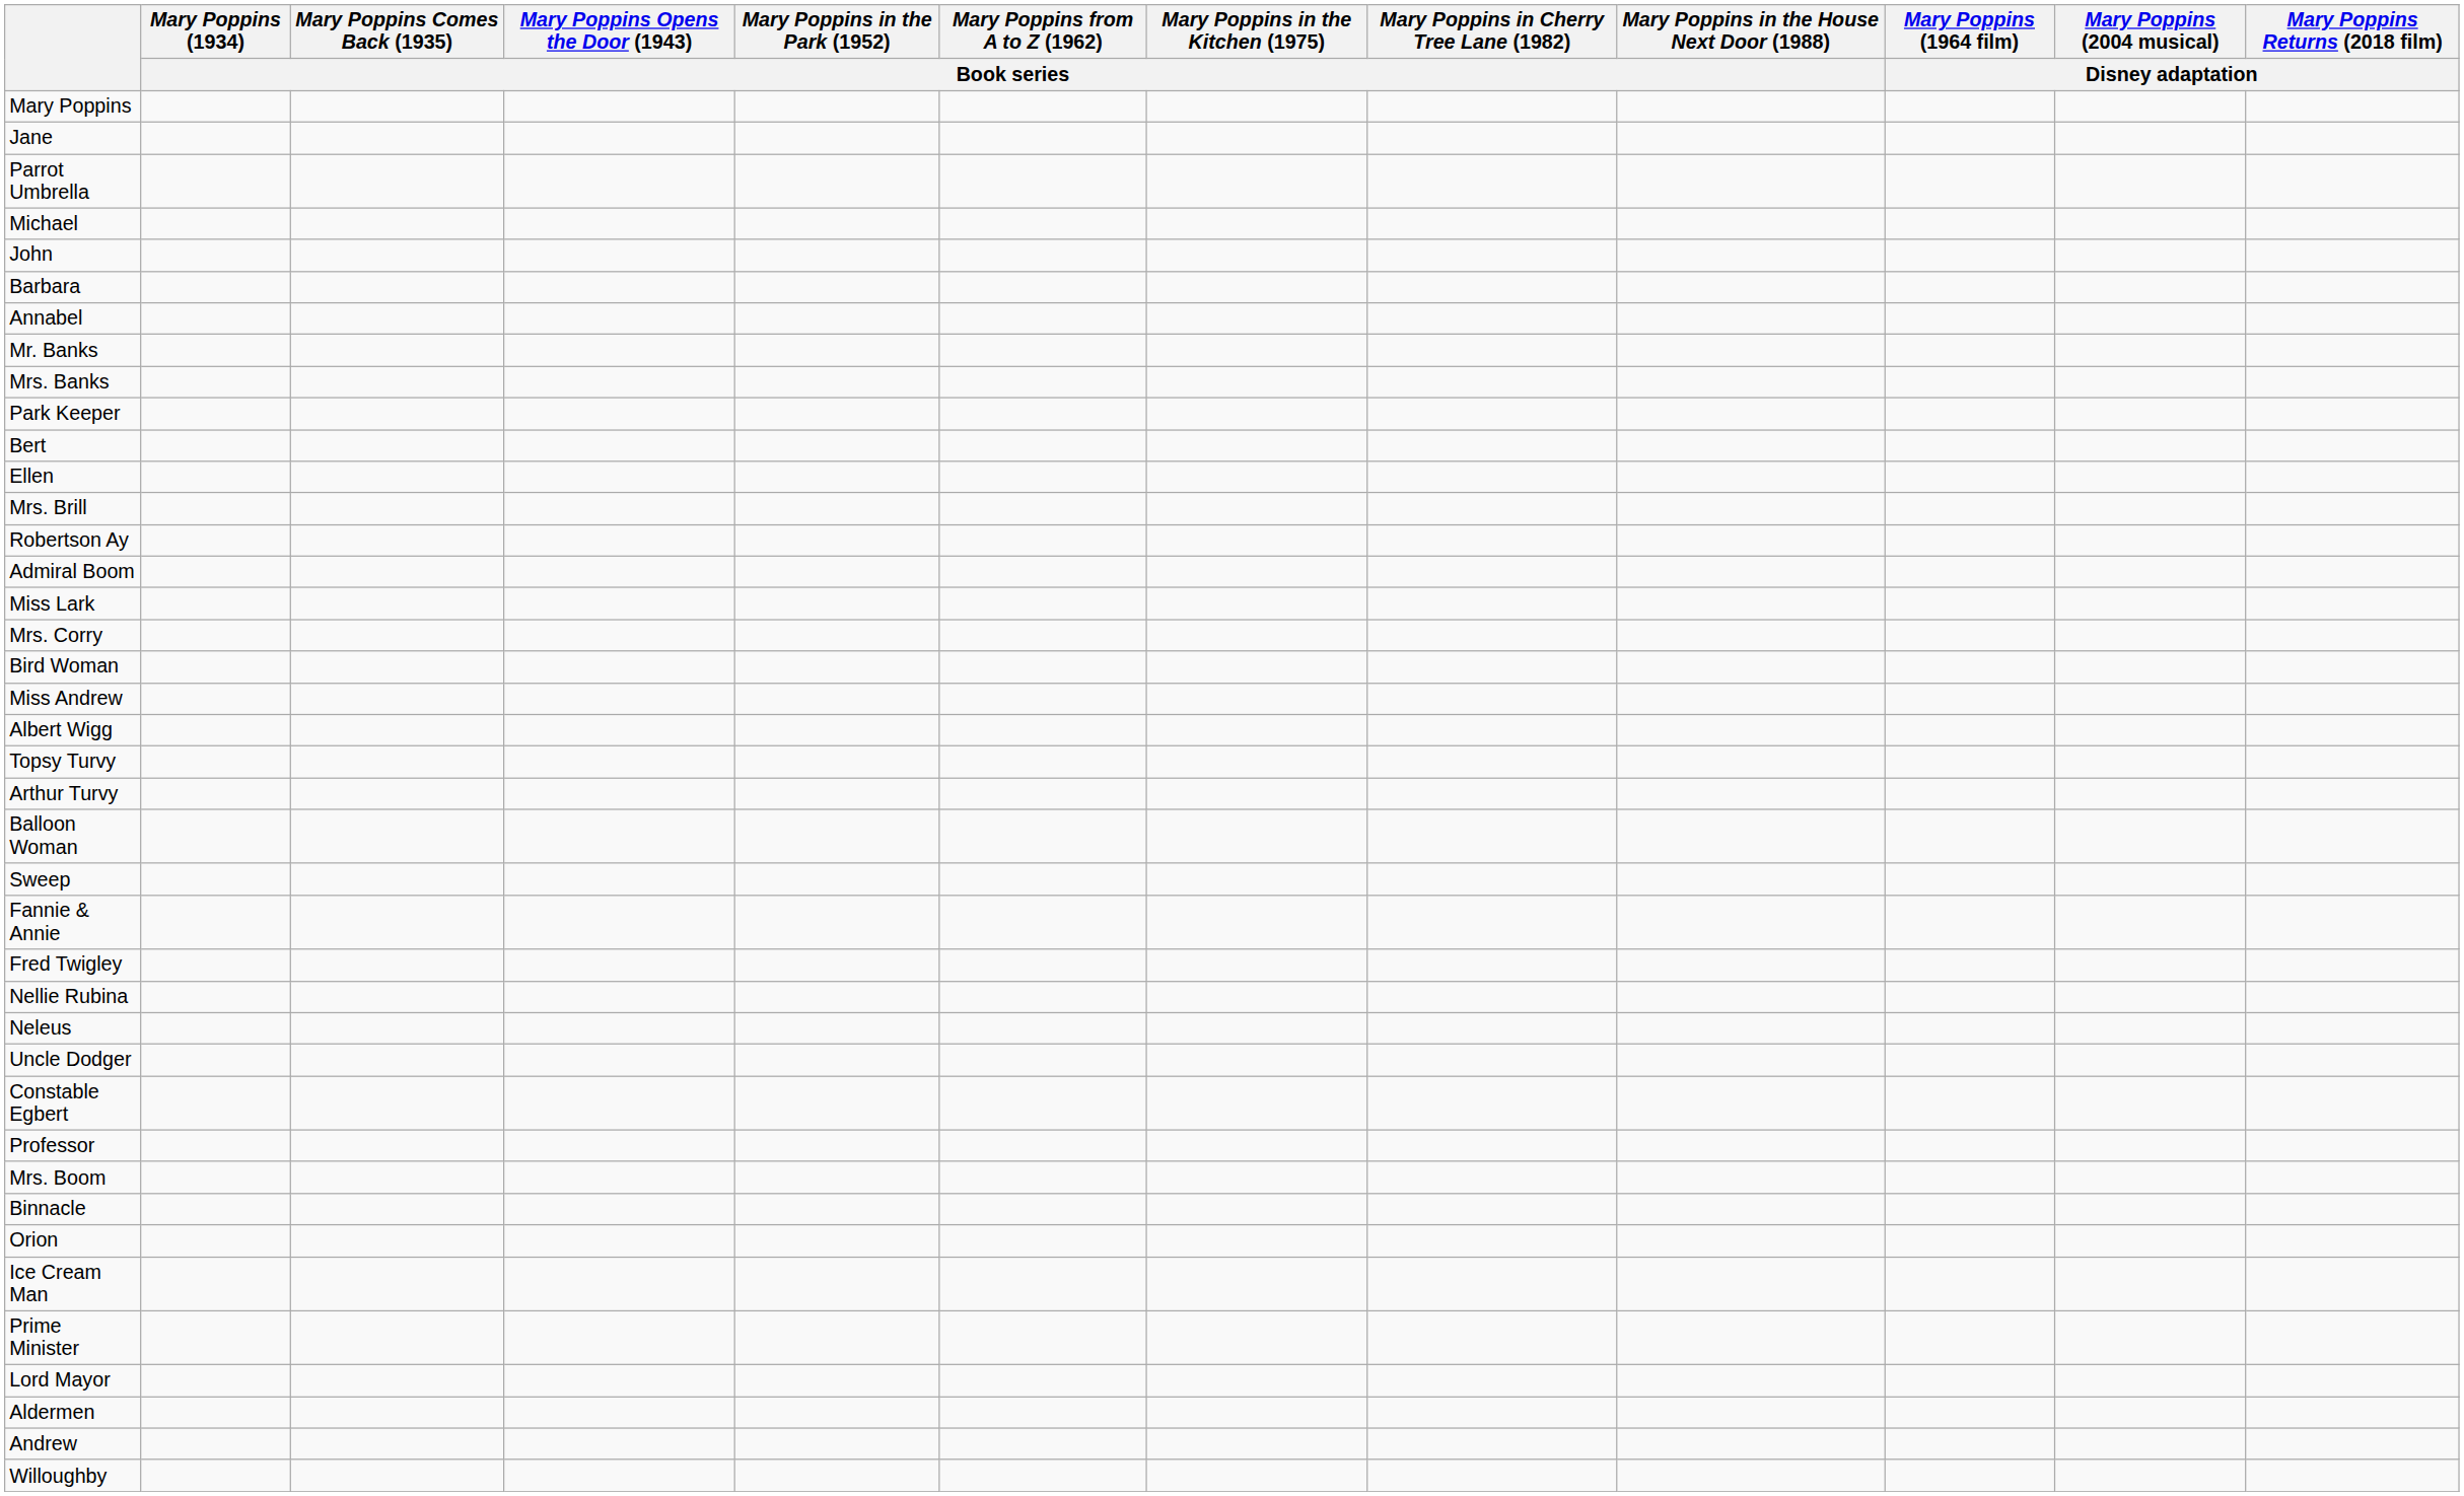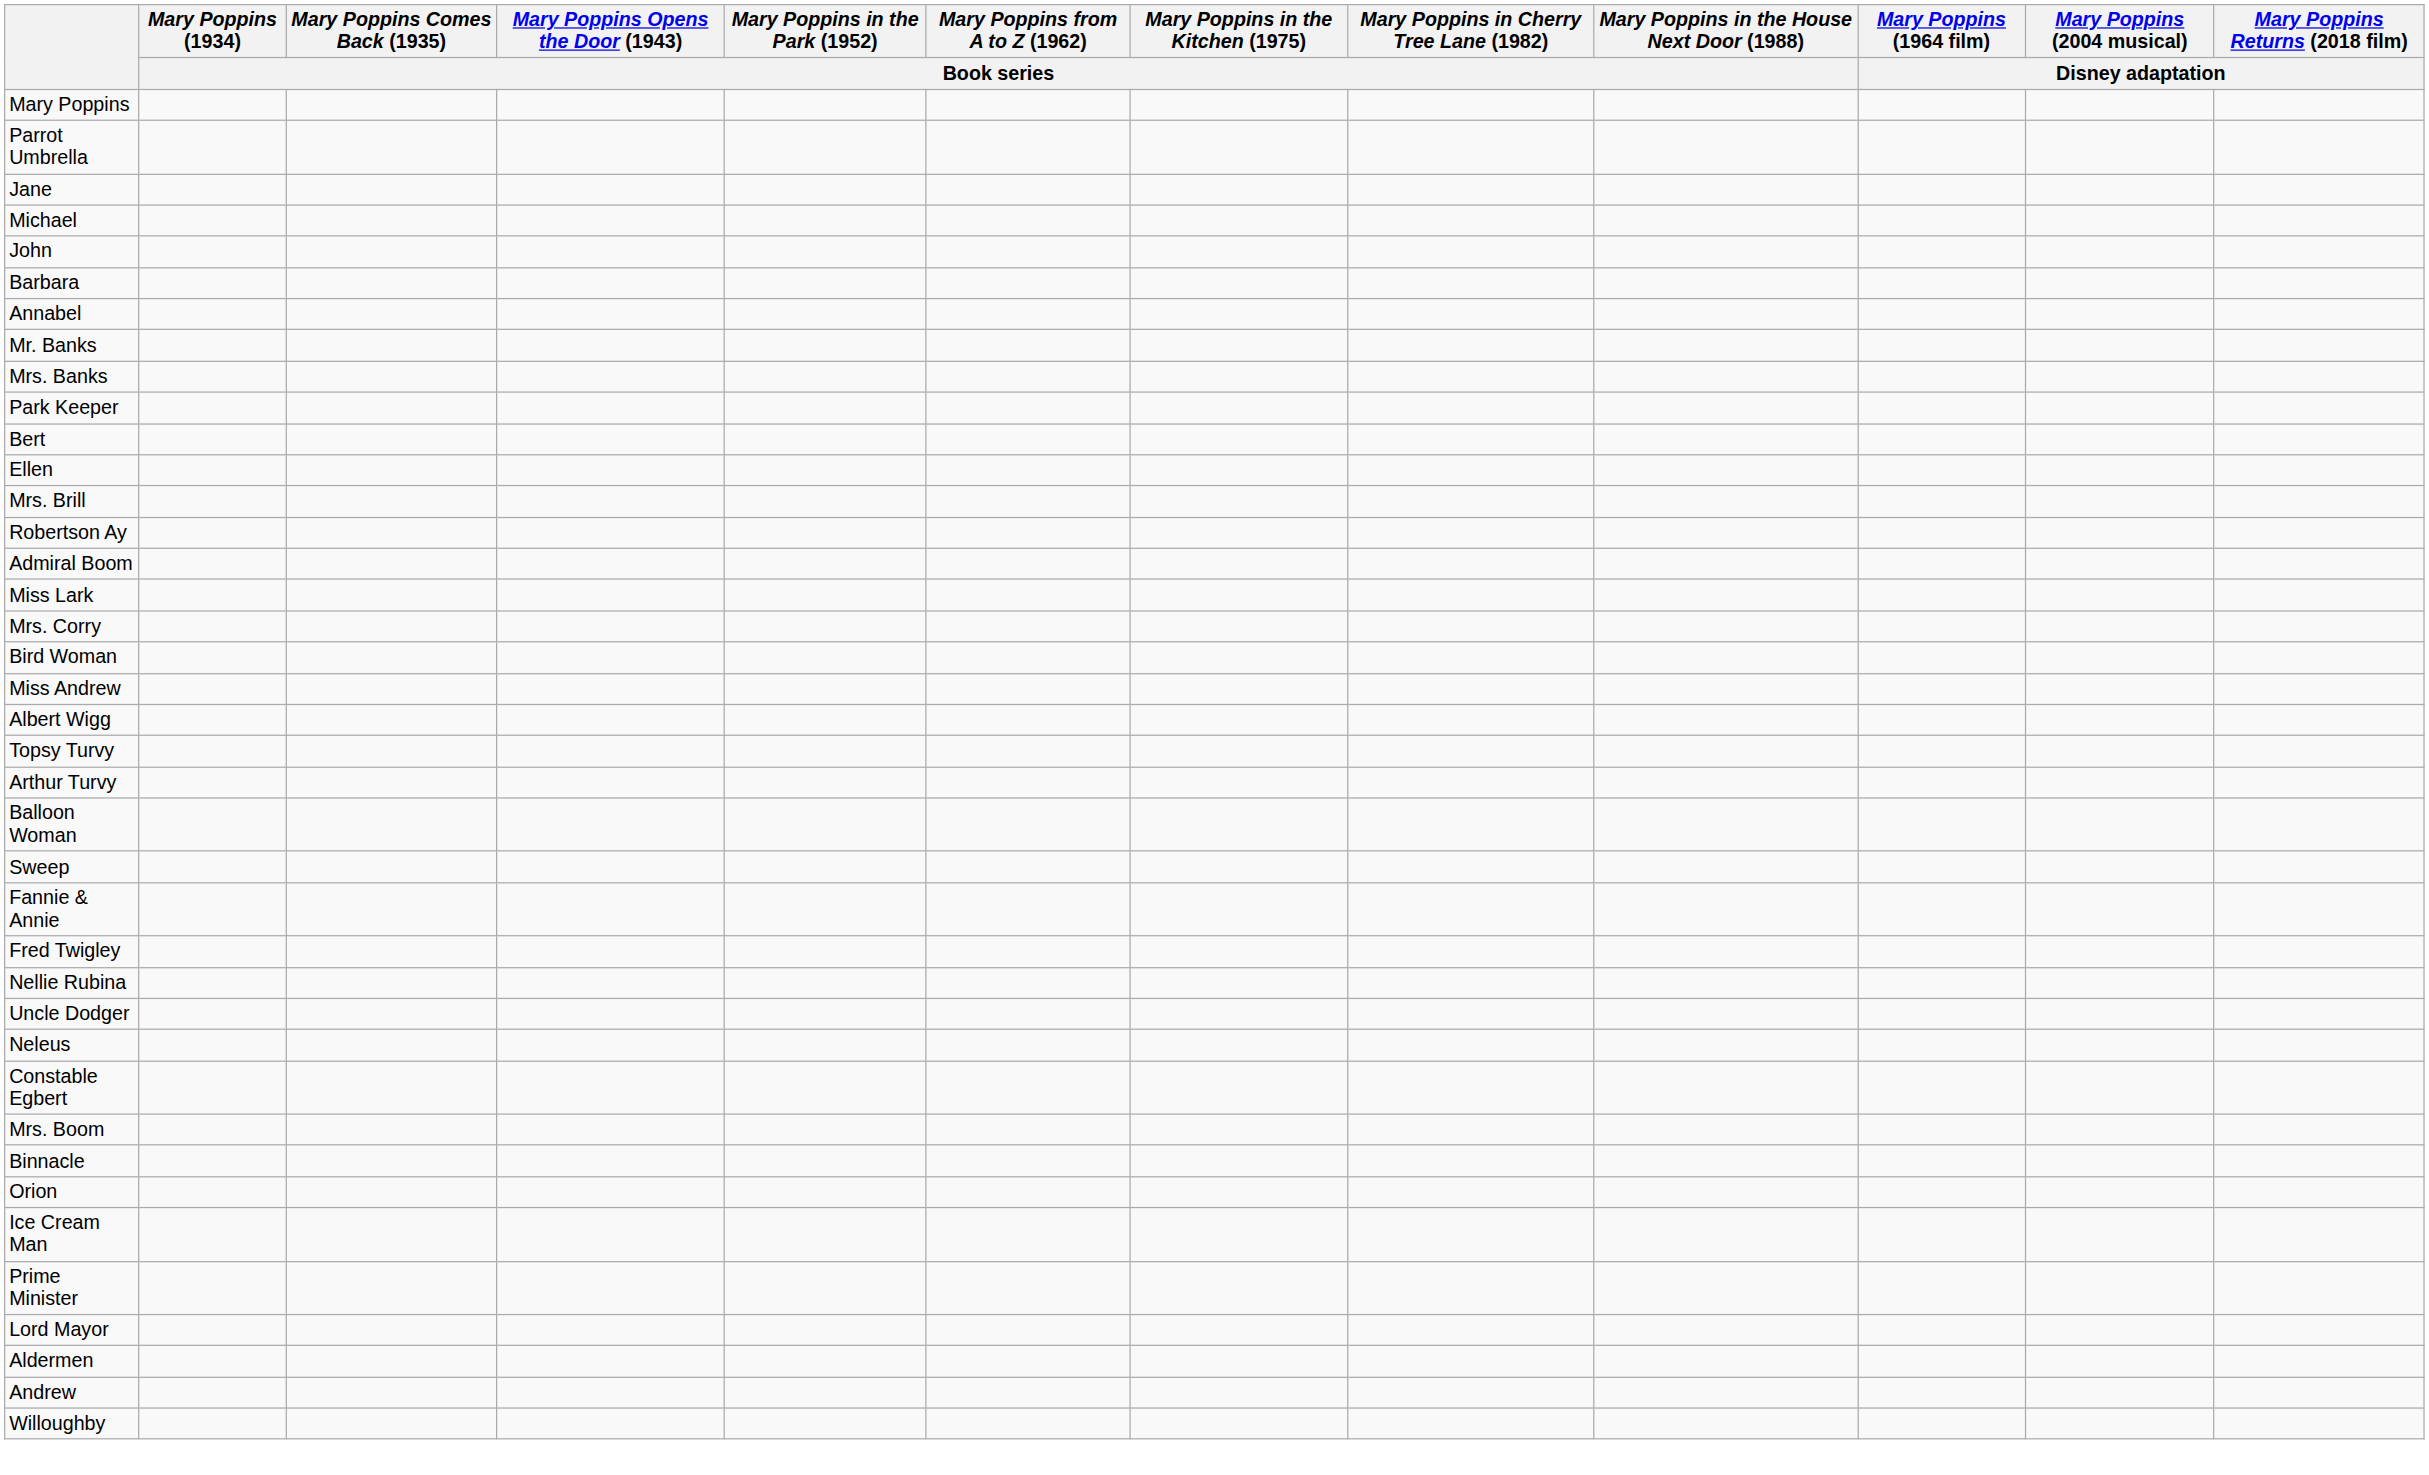rows swapped: Parrot Umbrella <-> Jane
rows swapped: Uncle Dodger <-> Neleus
- row: Professor
